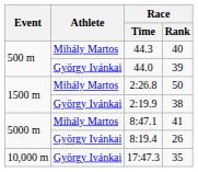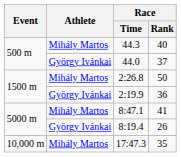44.0 | Race / Rank: 39 -> 37
2:19.9 | Race / Rank: 38 -> 36
17:47.3 | Athlete: György Ivánkai -> Mihály Martos
